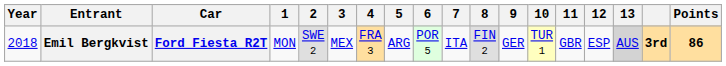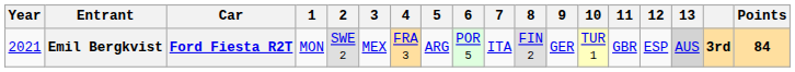Emil Bergkvist | Year: 2018 -> 2021
Emil Bergkvist | Points: 86 -> 84
